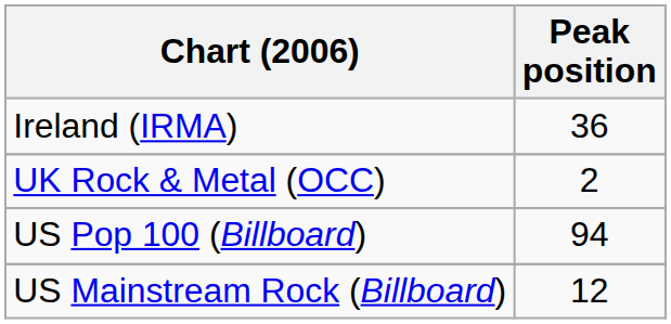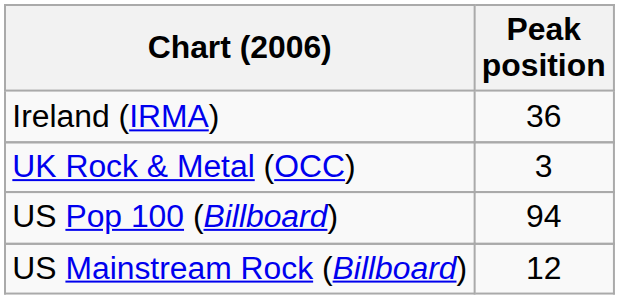UK Rock & Metal (OCC) | Peak position: 2 -> 3
